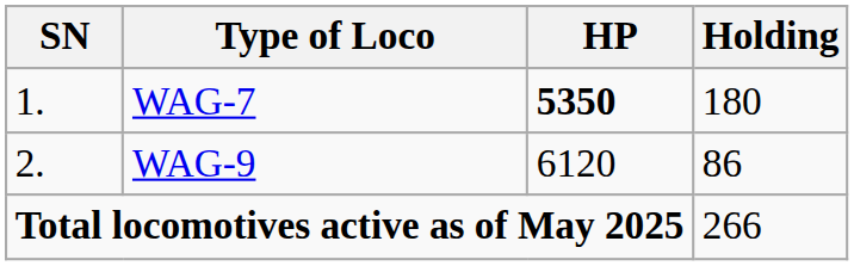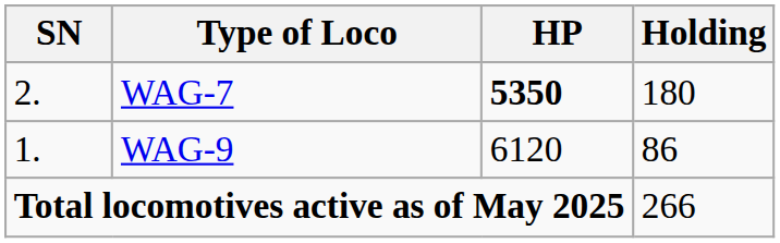WAG-7 | SN: 1. -> 2.
WAG-9 | SN: 2. -> 1.
